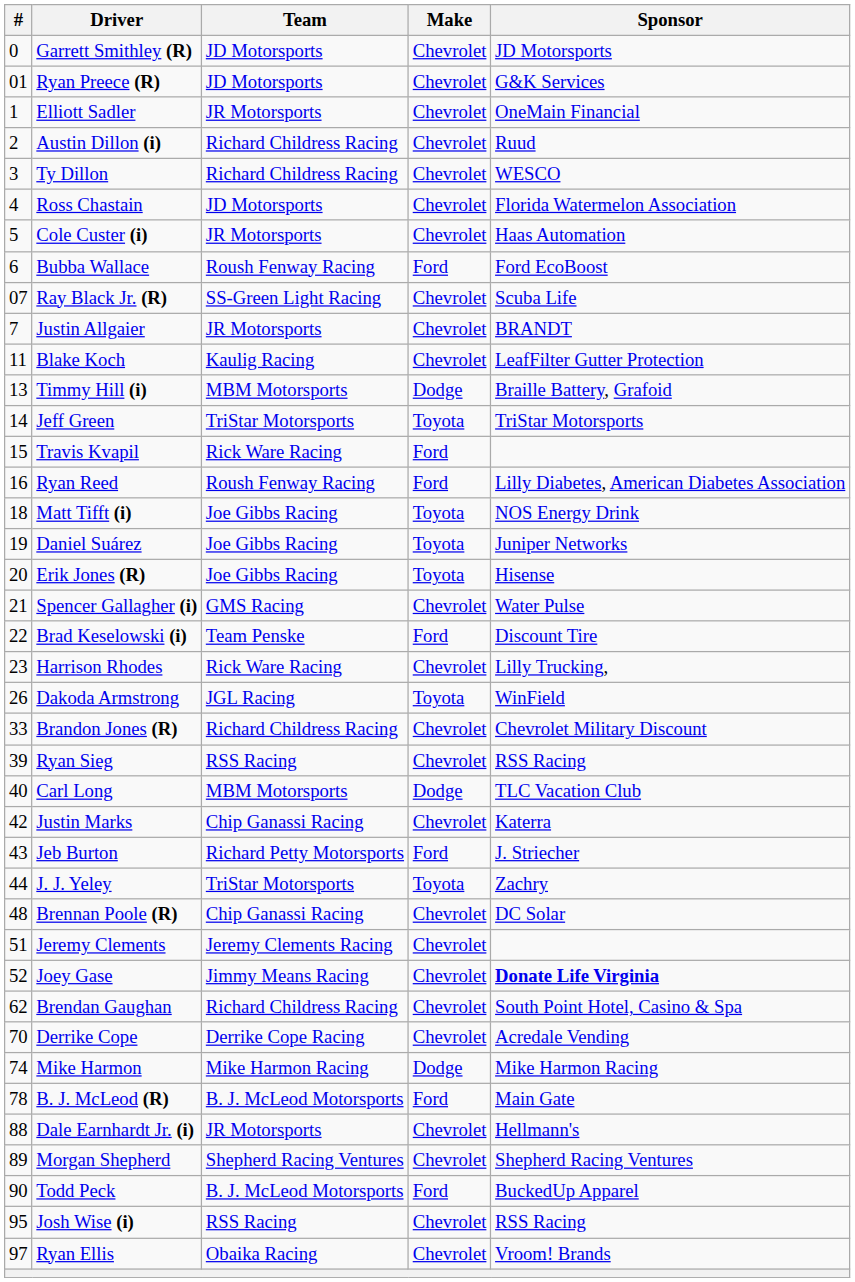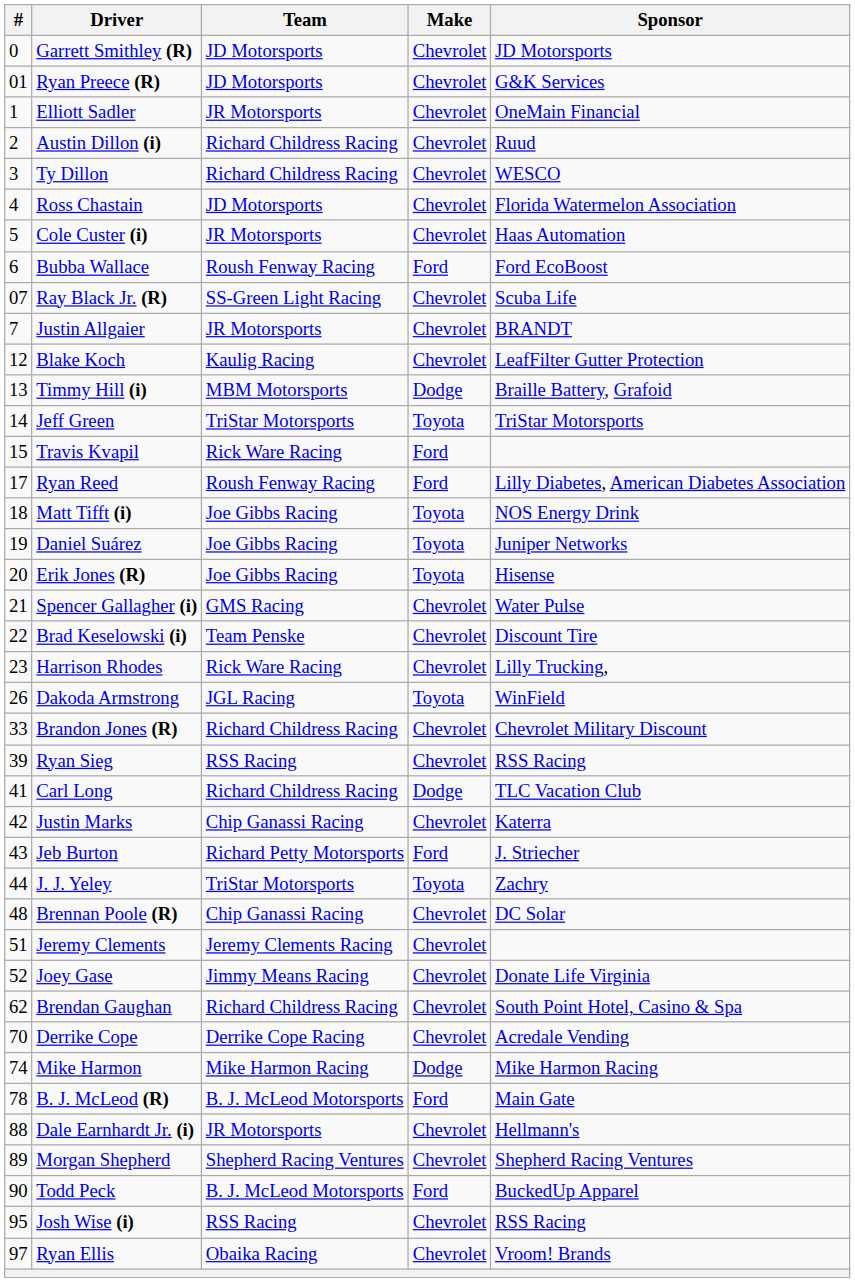Blake Koch | #: 11 -> 12
Ryan Reed | #: 16 -> 17
Brad Keselowski (i) | Make: Ford -> Chevrolet
Carl Long | #: 40 -> 41
Carl Long | Team: MBM Motorsports -> Richard Childress Racing
Joey Gase | Sponsor: bold -> normal
